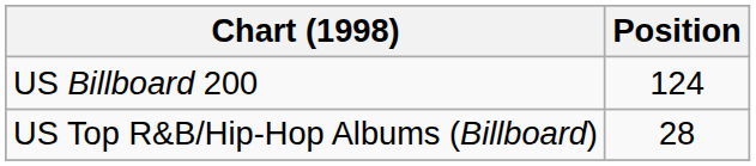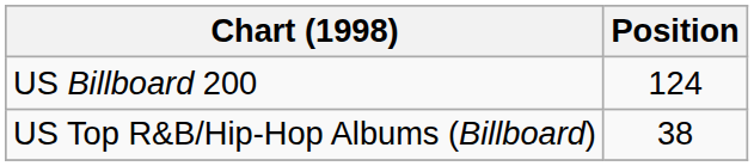US Top R&B/Hip-Hop Albums (Billboard) | Position: 28 -> 38
